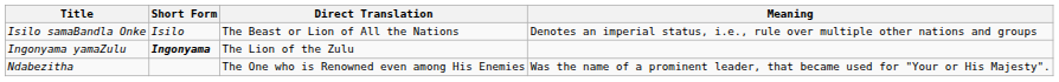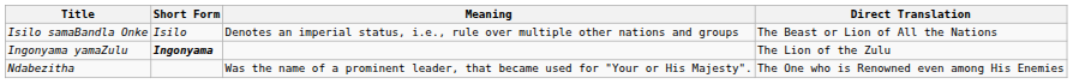columns swapped: Direct Translation <-> Meaning
